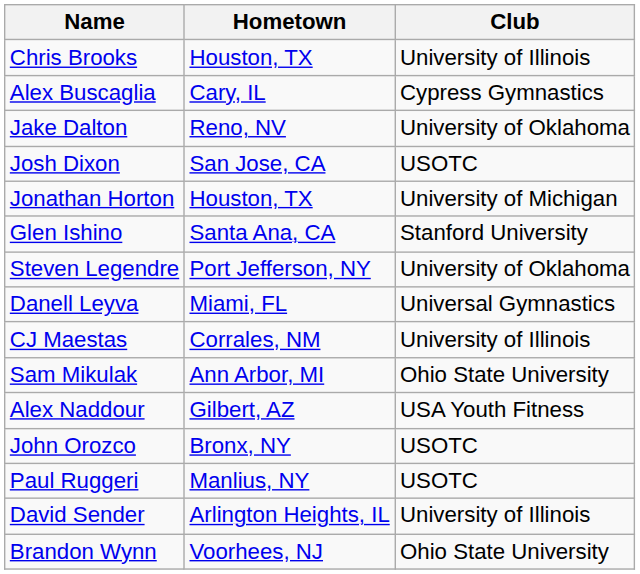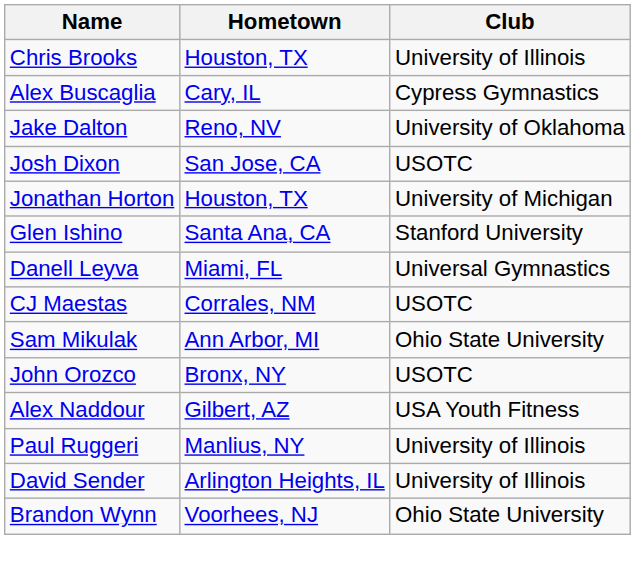- row: Steven Legendre | Port Jefferson, NY | University of Oklahoma
CJ Maestas | Club: University of Illinois -> USOTC
rows swapped: Alex Naddour <-> John Orozco
Paul Ruggeri | Club: USOTC -> University of Illinois
